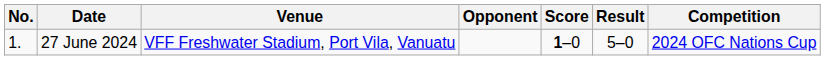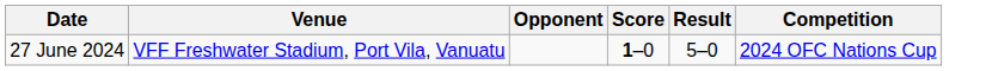- column: No. | 1.
